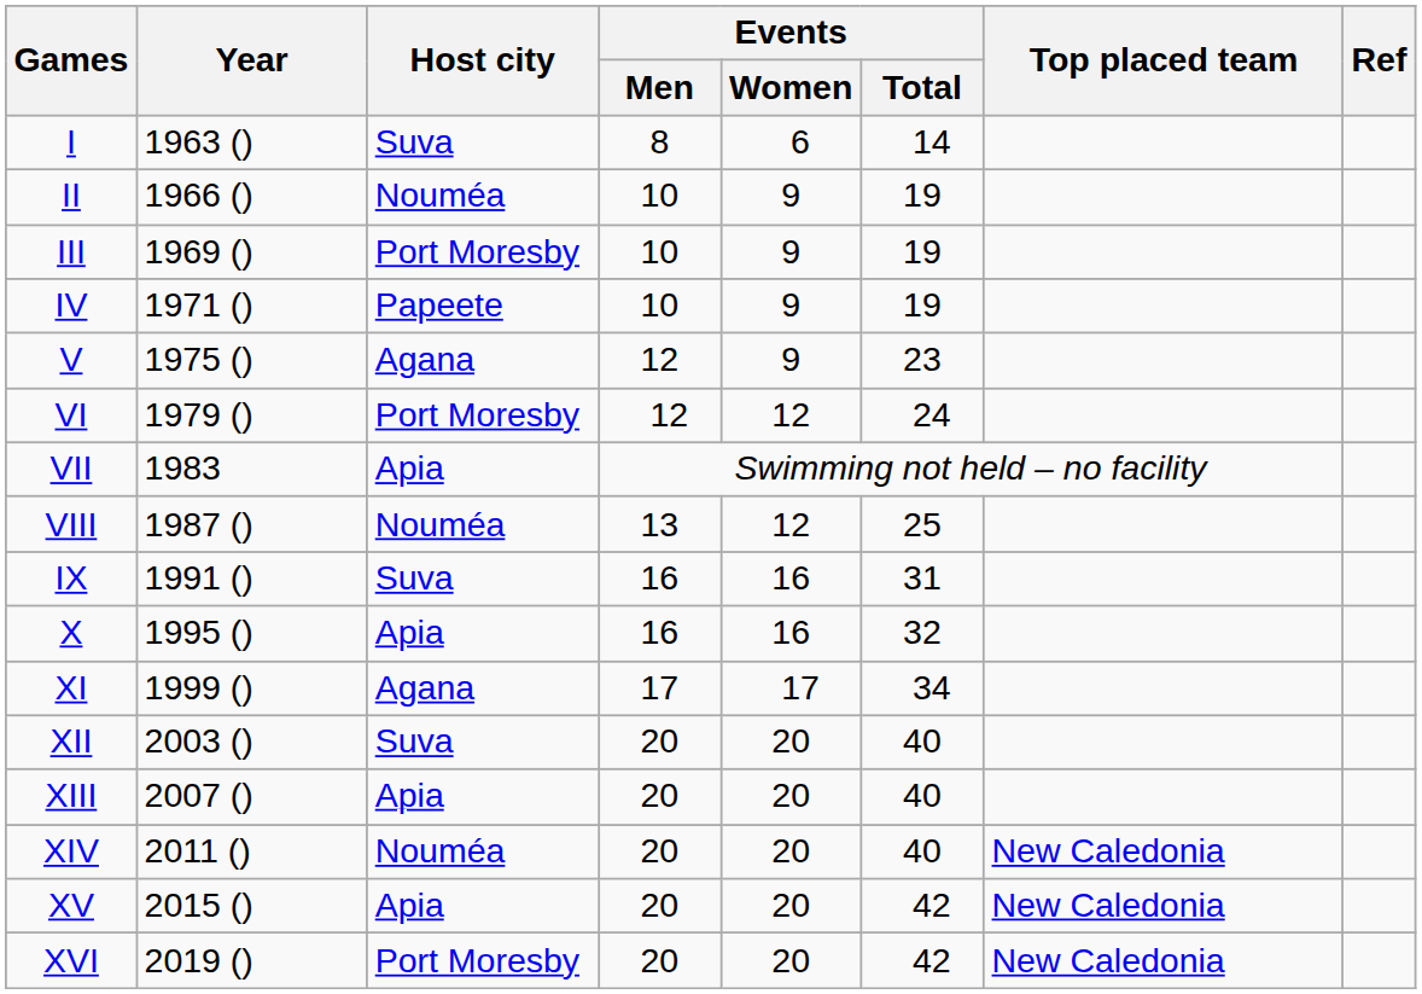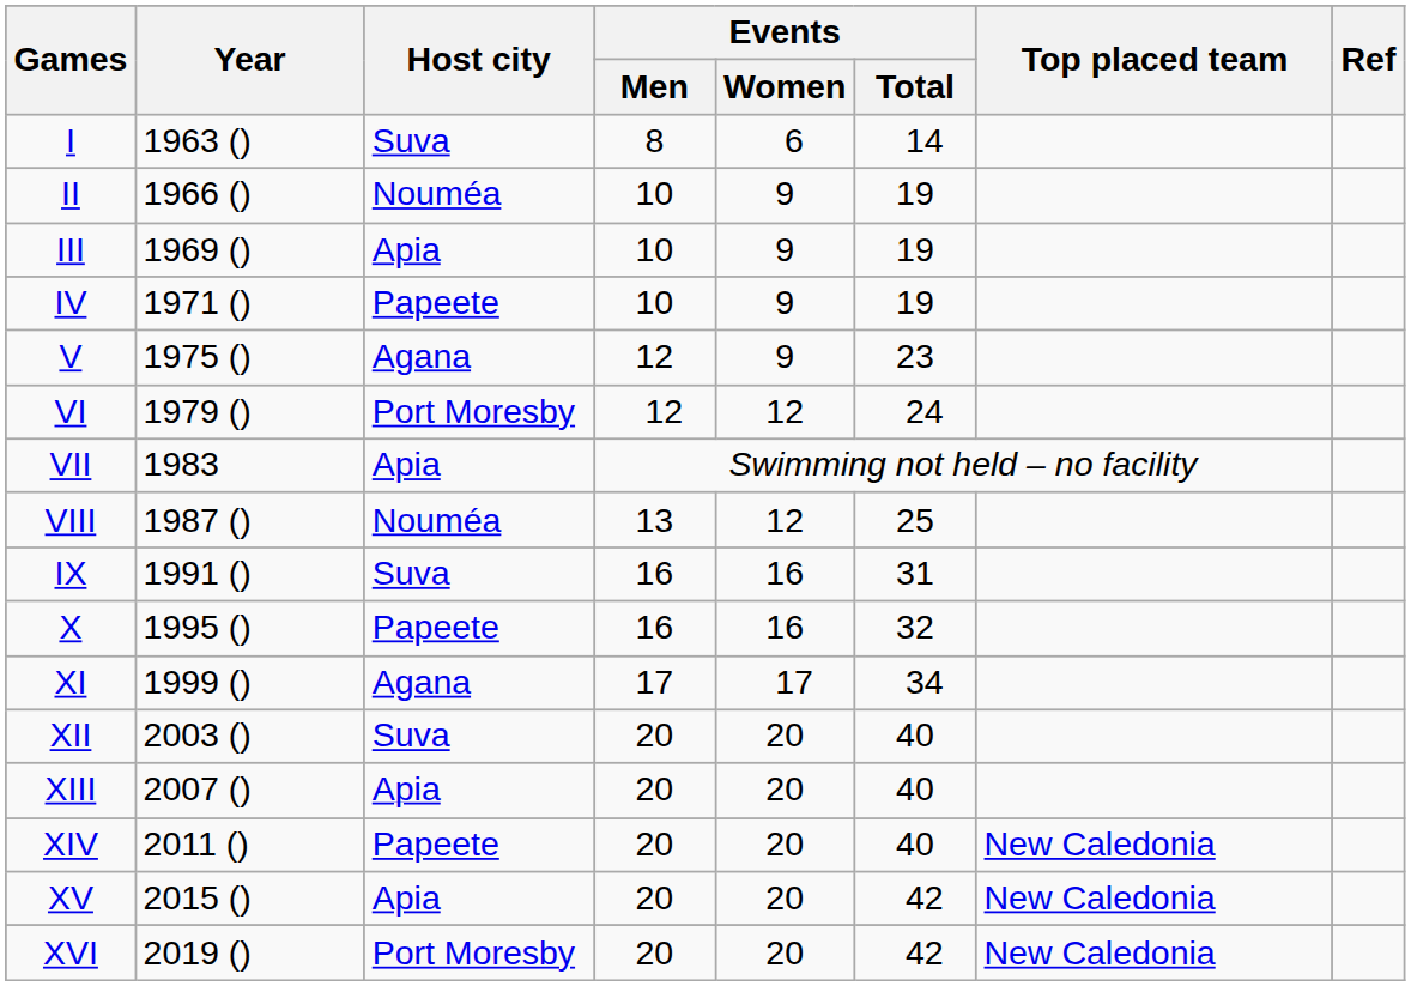III | Host city: Port Moresby -> Apia
X | Host city: Apia -> Papeete
XIV | Host city: Nouméa -> Papeete
